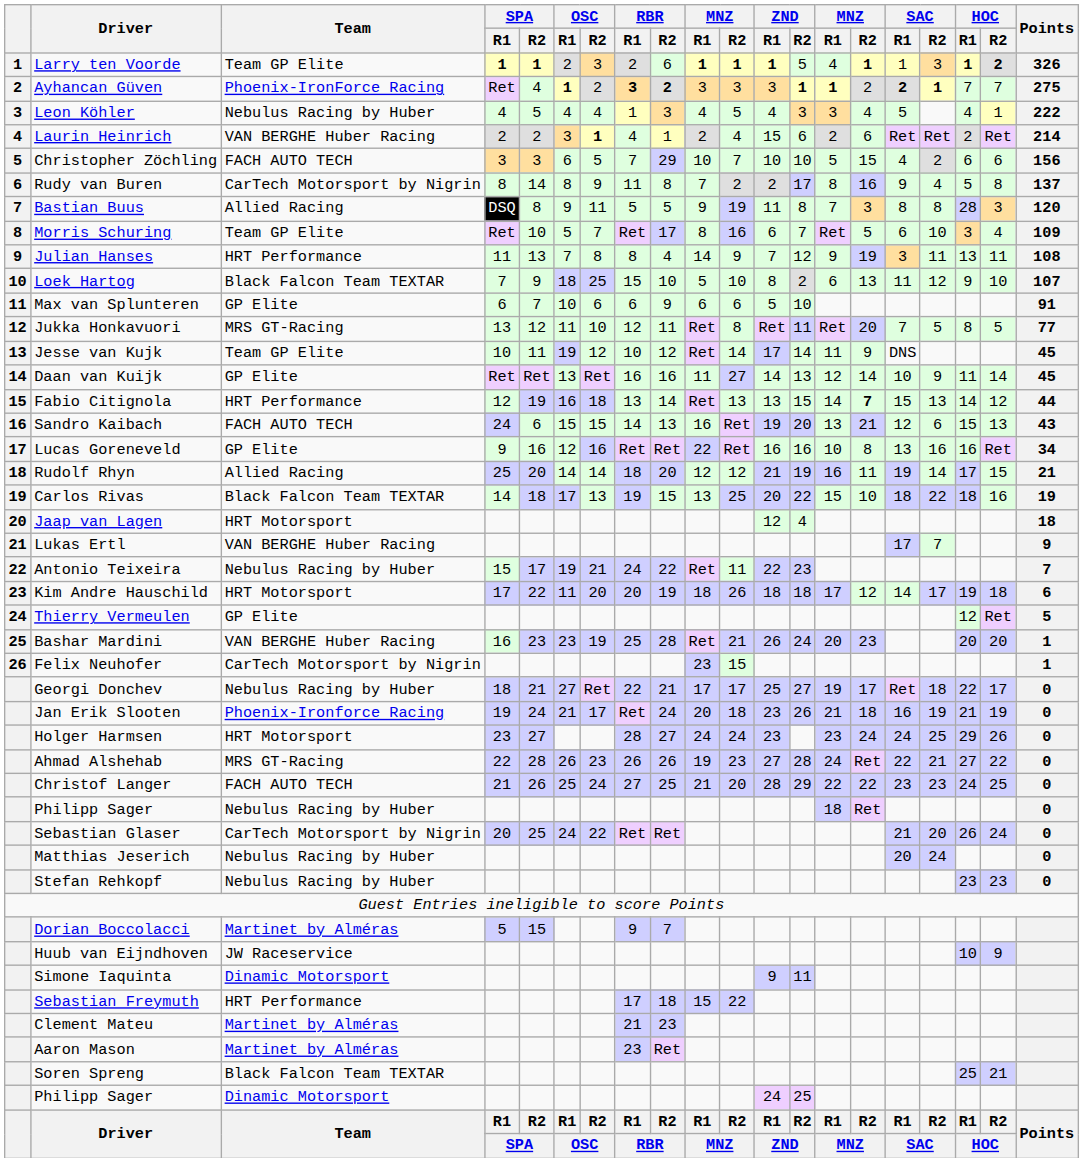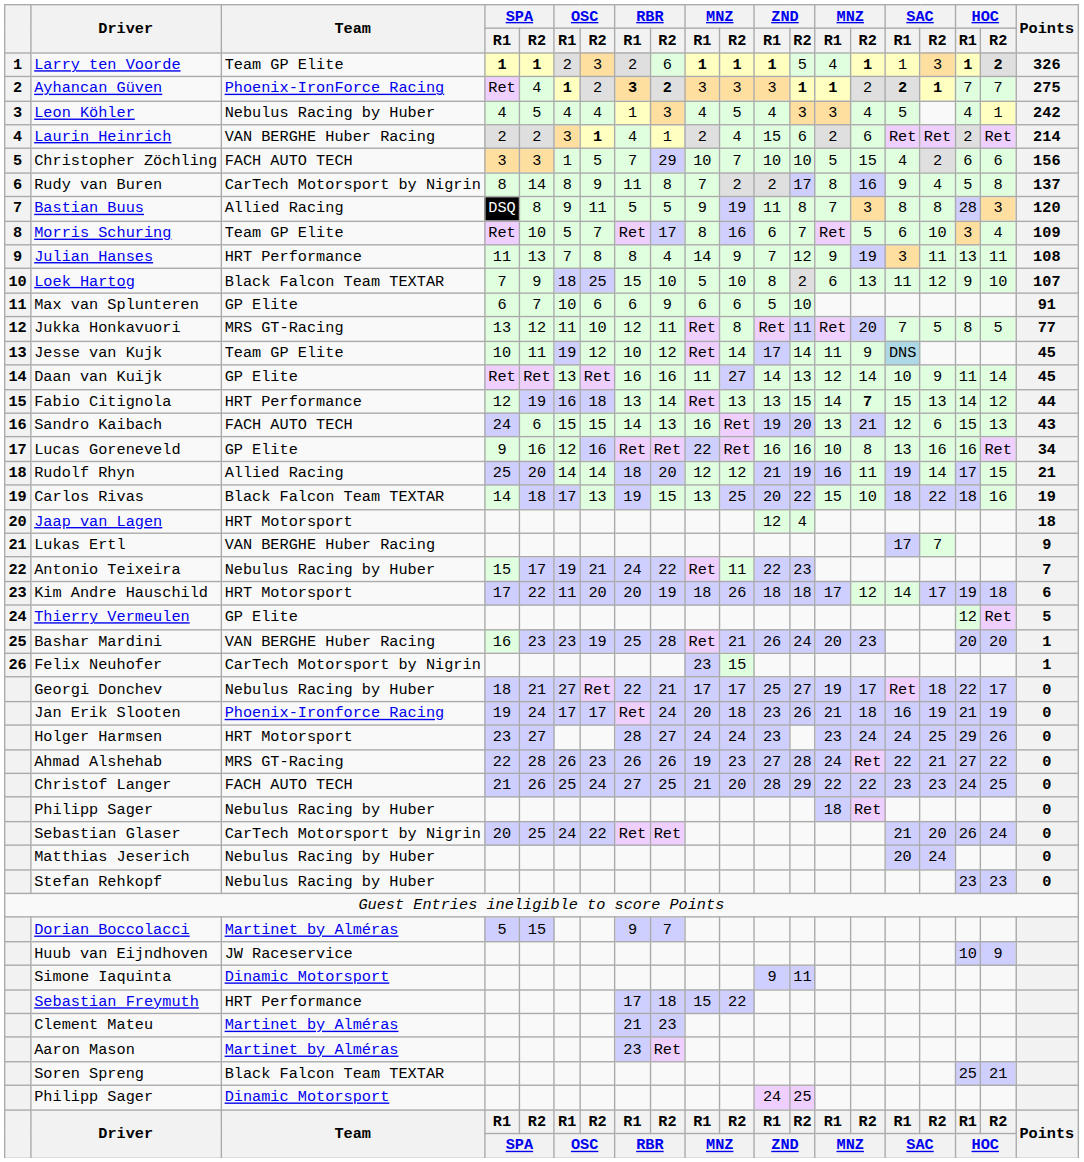Leon Köhler | Points: 222 -> 242
Christopher Zöchling | OSC / R1: 6 -> 1
Jesse van Kujk | SAC / R1: no background -> lightblue background
Jan Erik Slooten | OSC / R1: 21 -> 17
